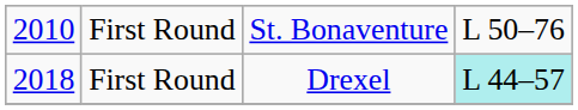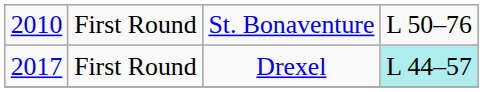First Round / Drexel | column 1: 2018 -> 2017
